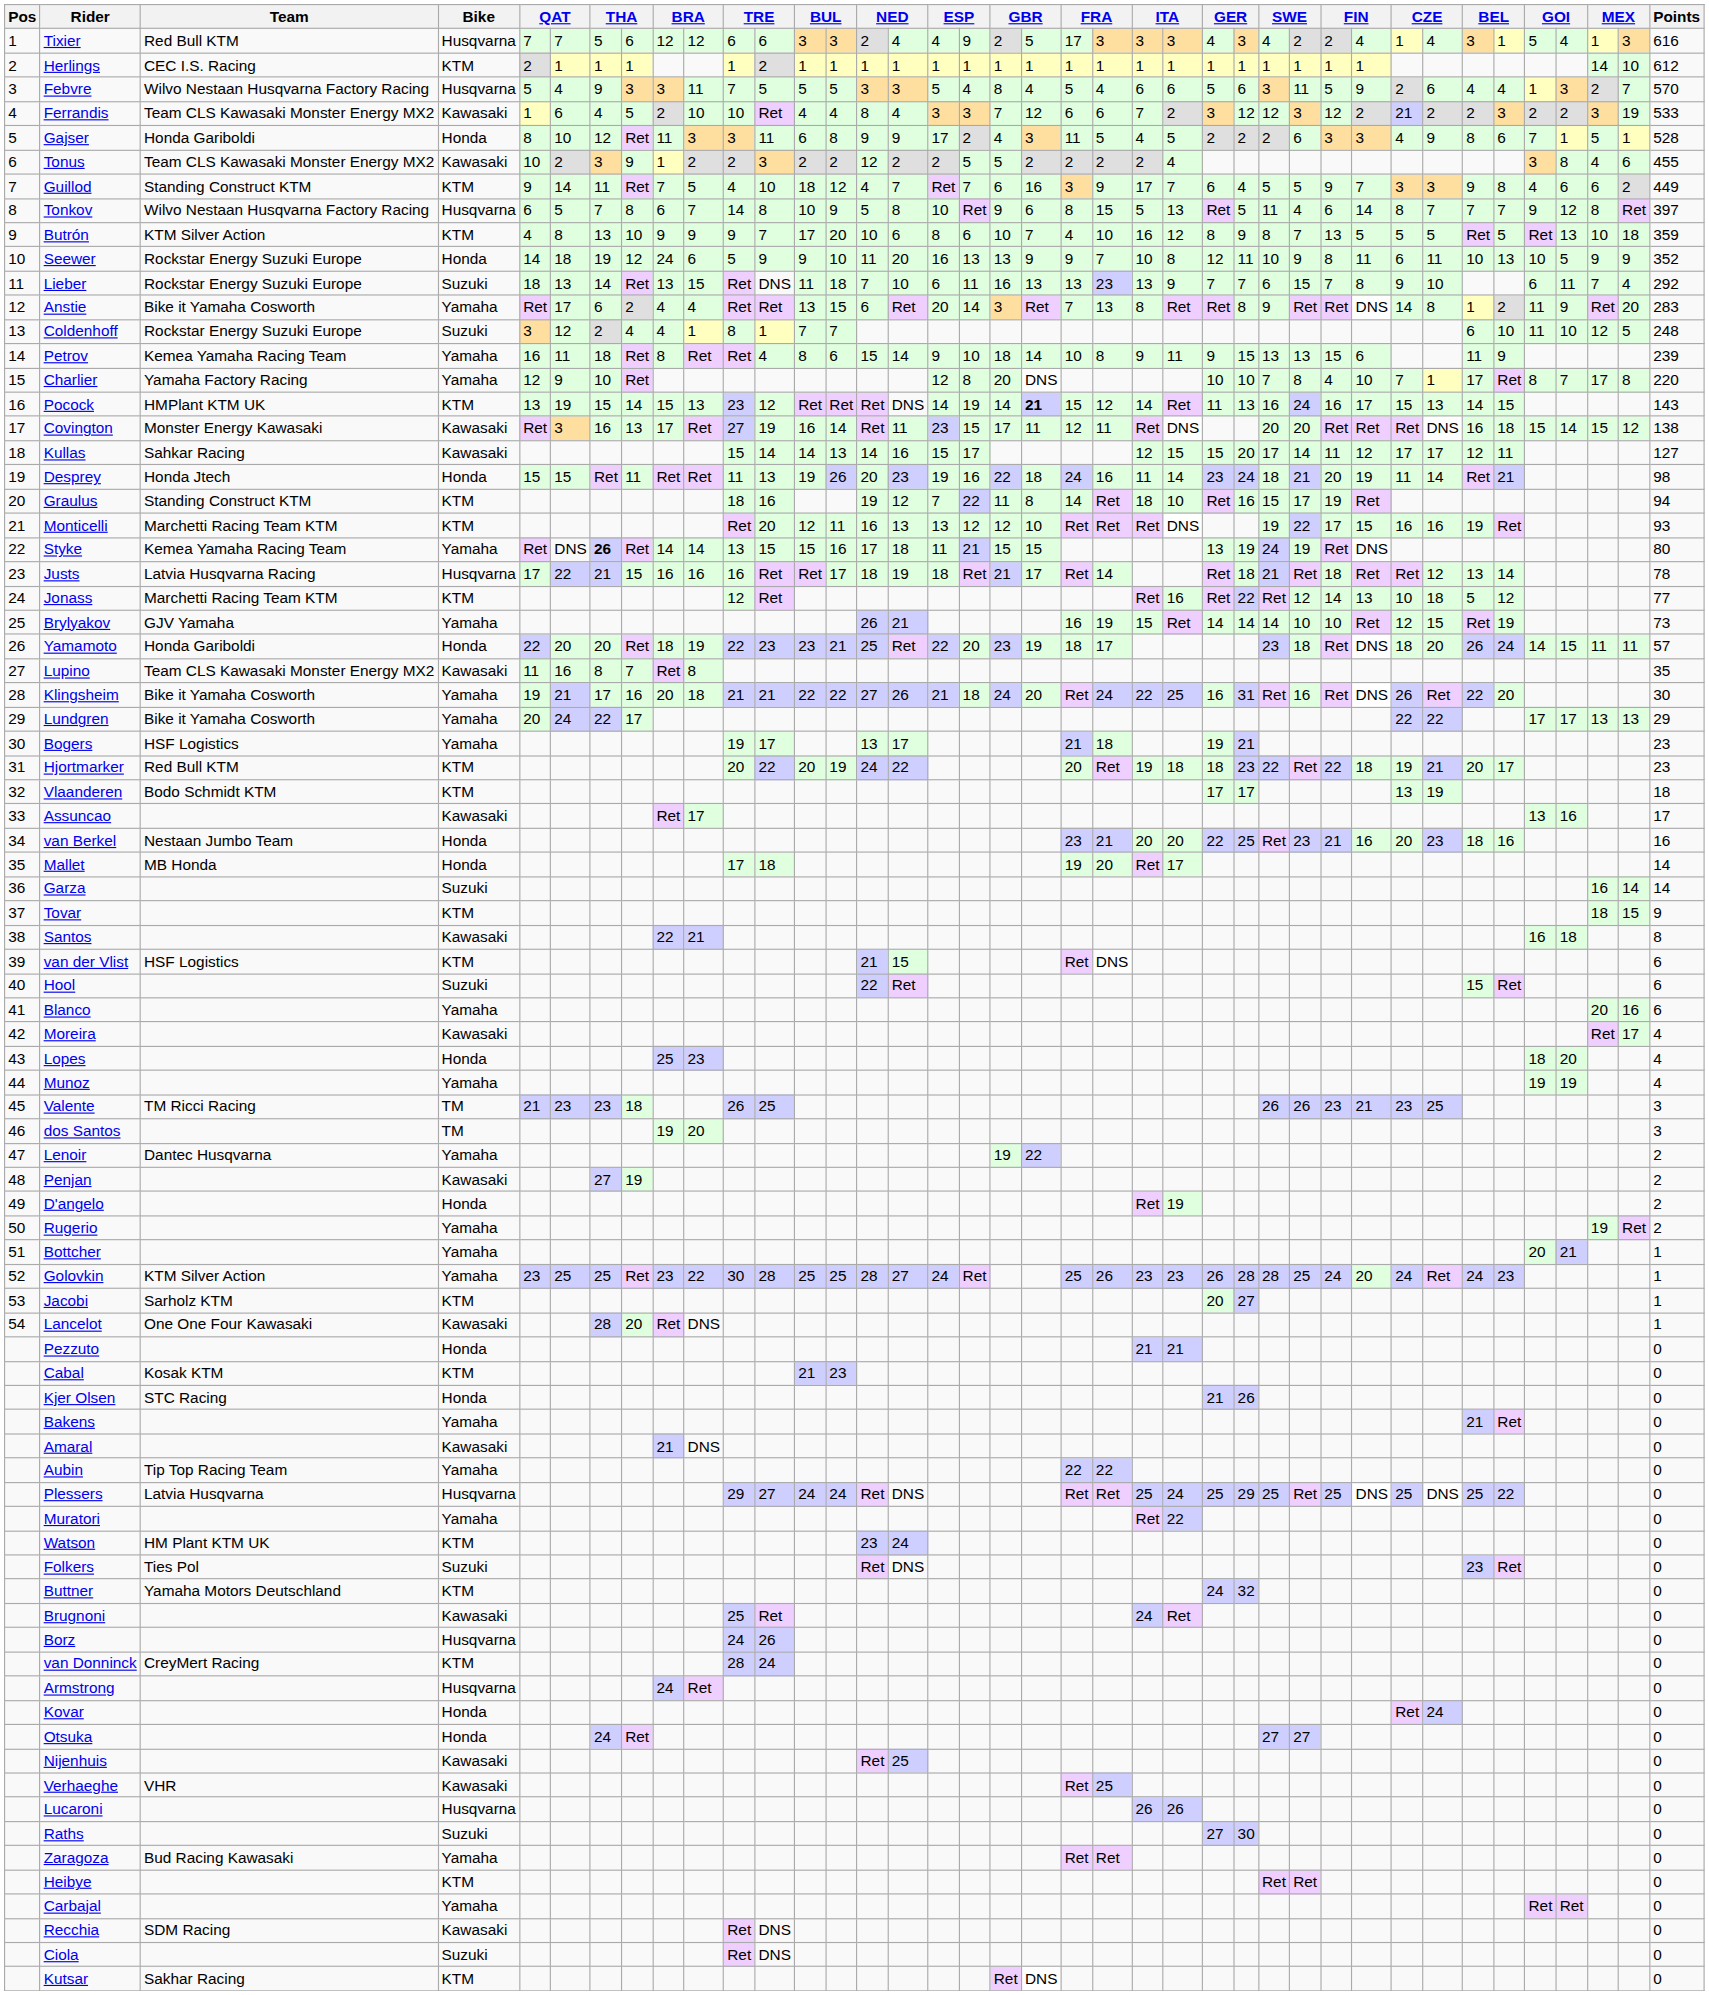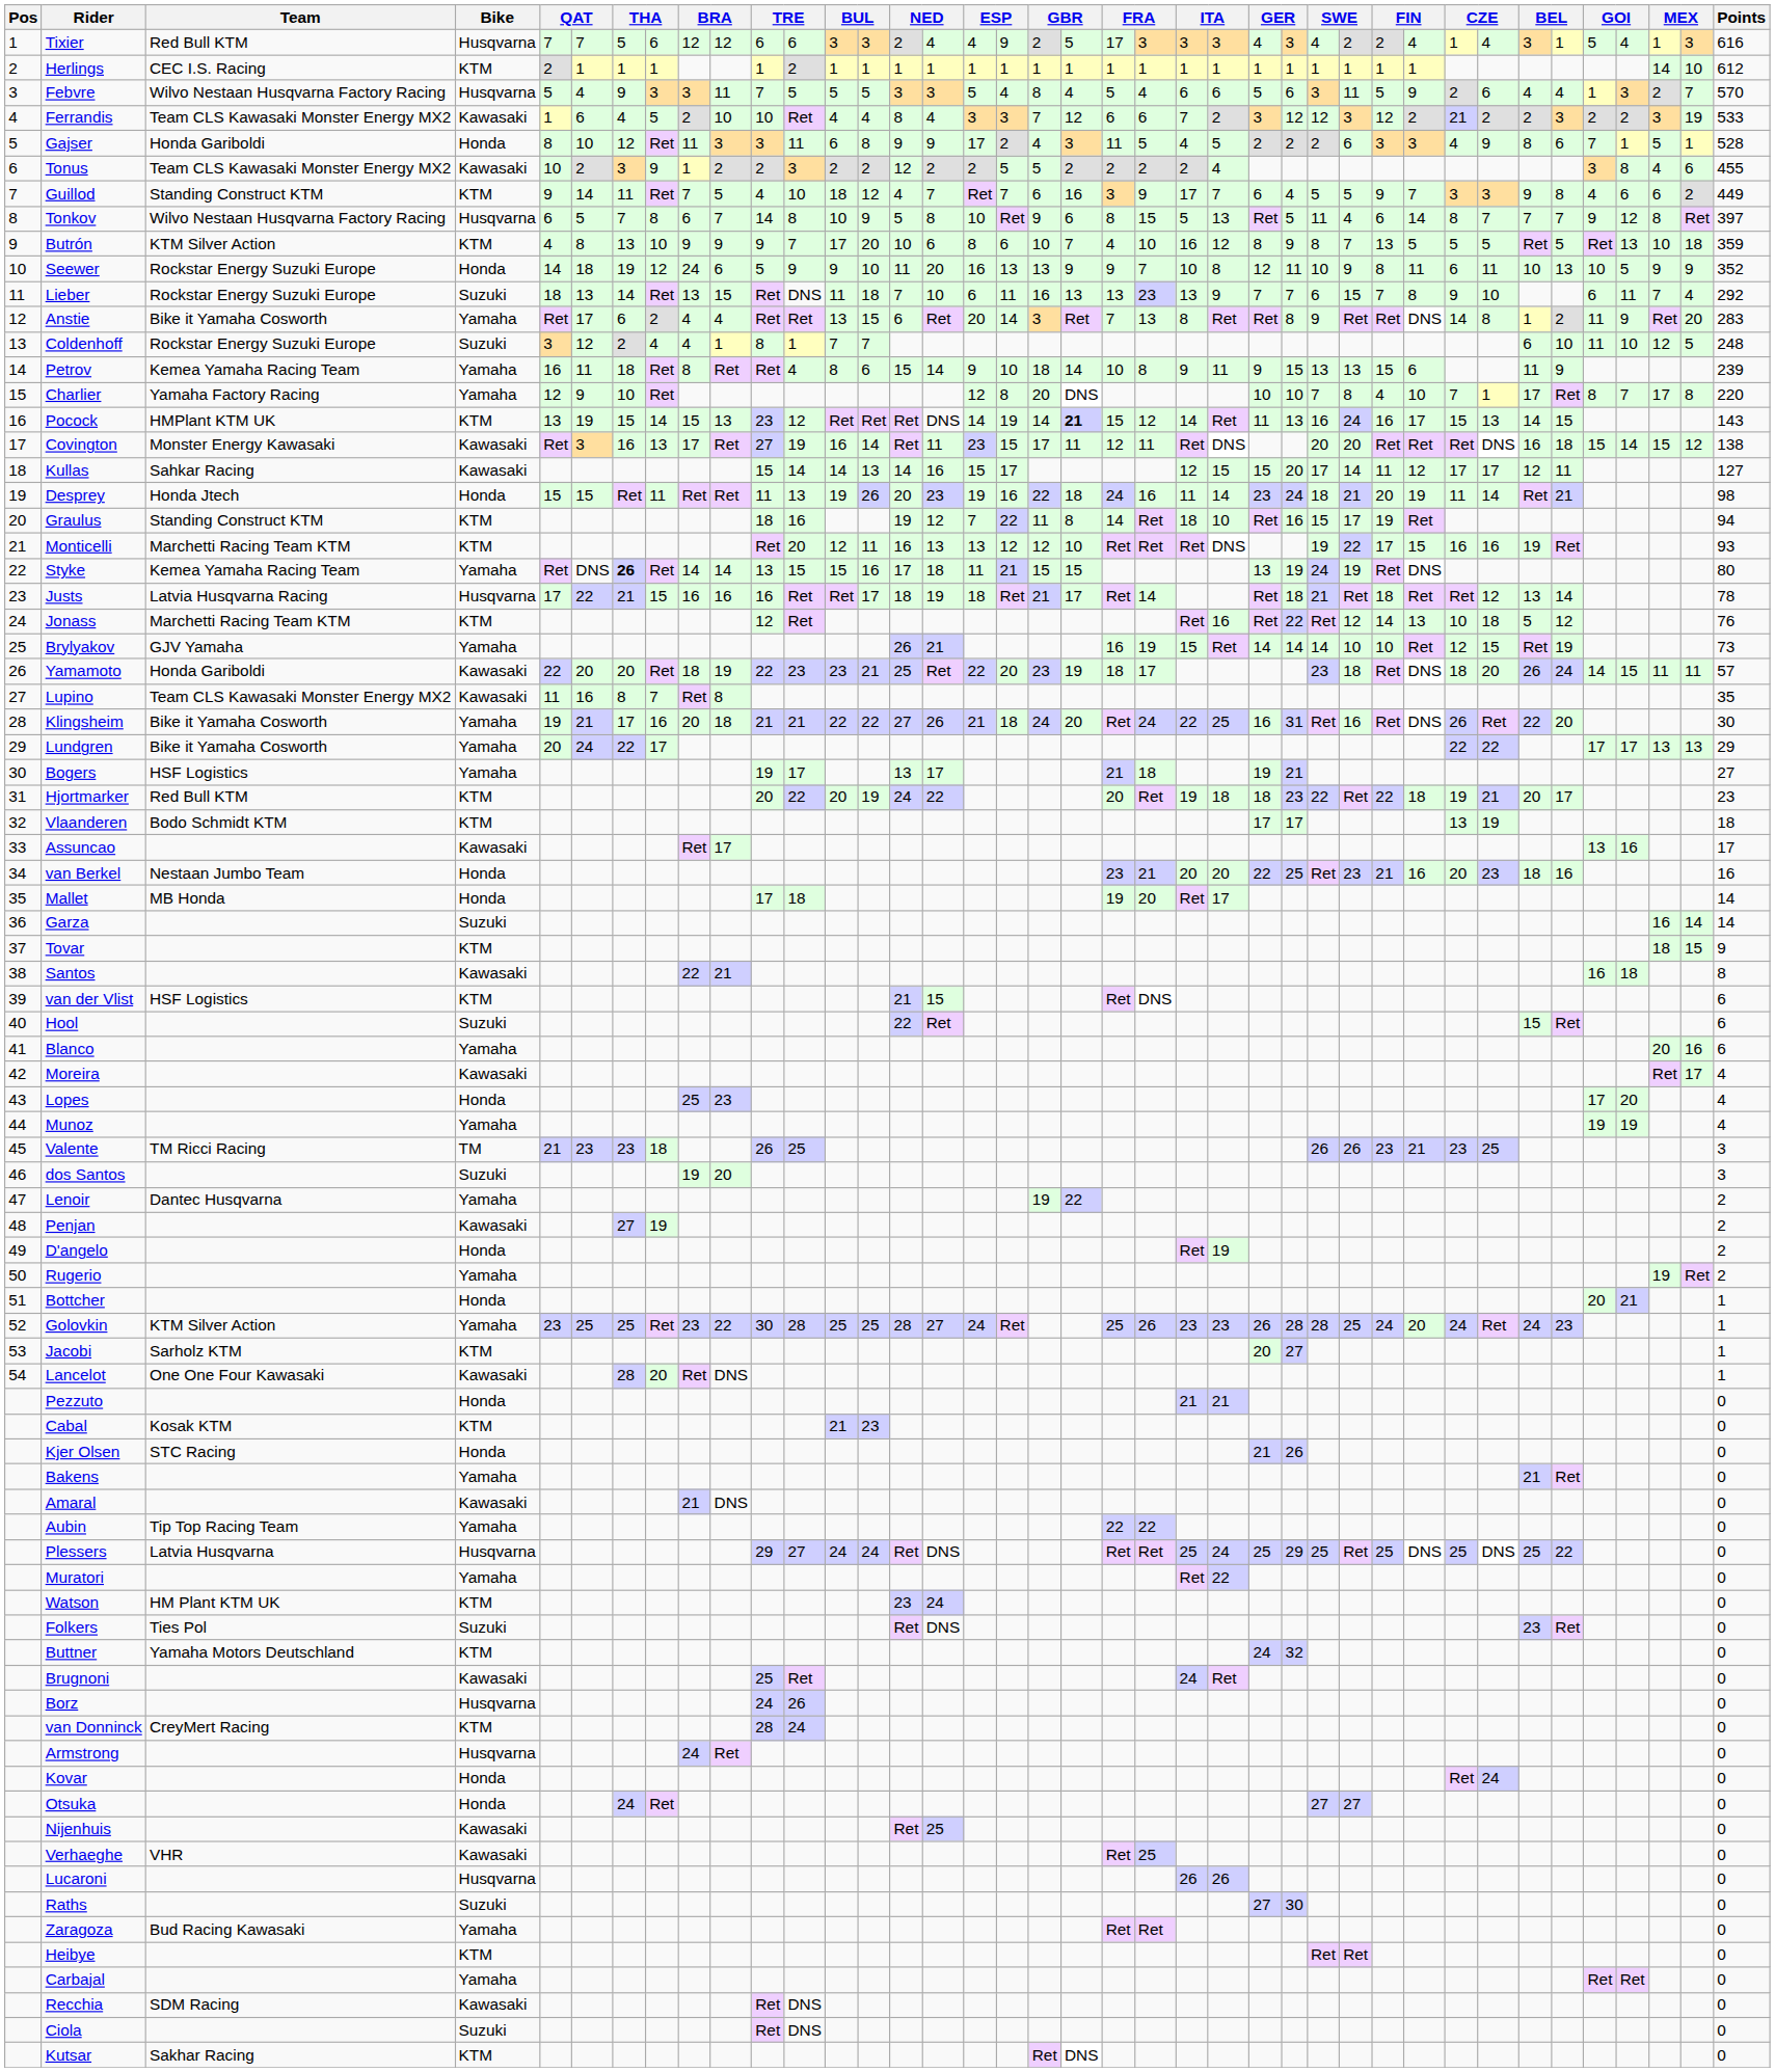Jonass | Points: 77 -> 76
Yamamoto | Bike: Honda -> Kawasaki
Bogers | Points: 23 -> 27
Lopes | column 35: 18 -> 17
dos Santos | Bike: TM -> Suzuki
Bottcher | Bike: Yamaha -> Honda
